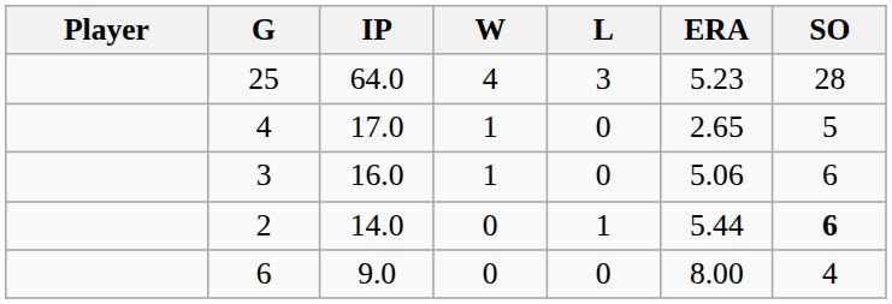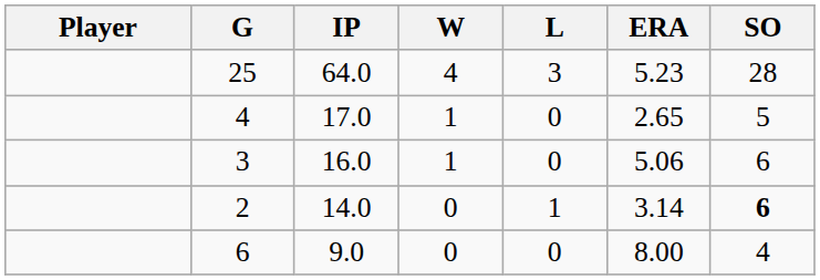2 | ERA: 5.44 -> 3.14
